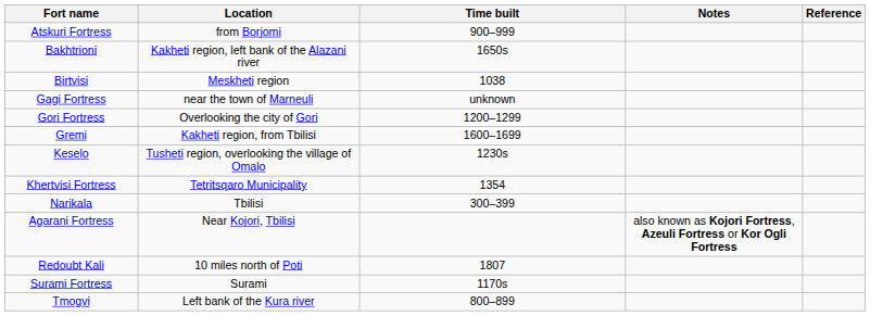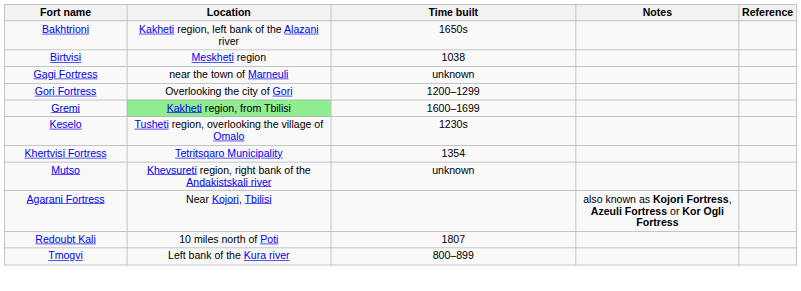- row: Atskuri Fortress | from Borjomi | 900–999
Gremi | Location: no background -> lightgreen background
+ row: Mutso | Khevsureti region, right bank of the Andakistskali river | unknown
- row: Narikala | Tbilisi | 300–399
- row: Surami Fortress | Surami | 1170s
